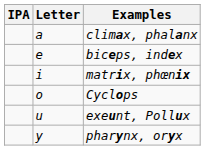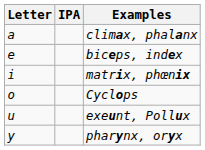columns swapped: Letter <-> IPA
